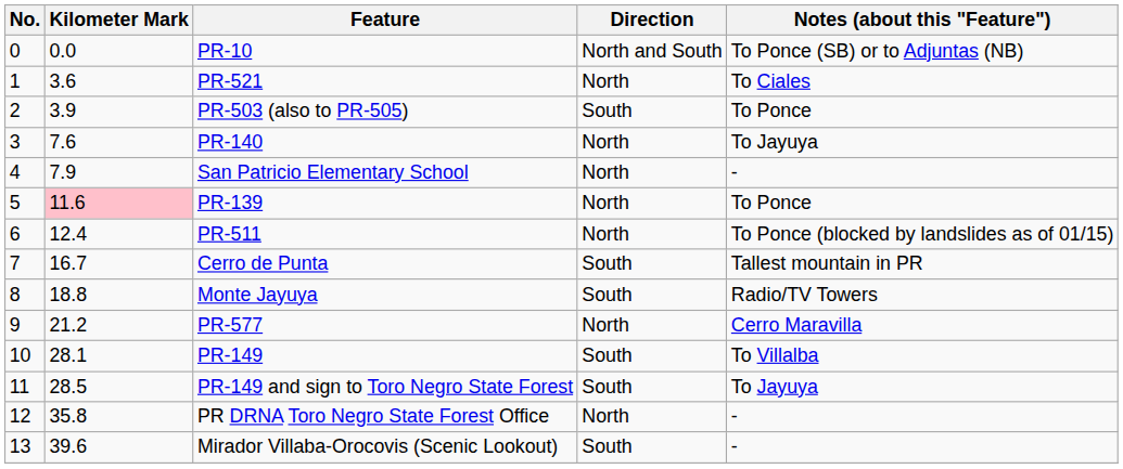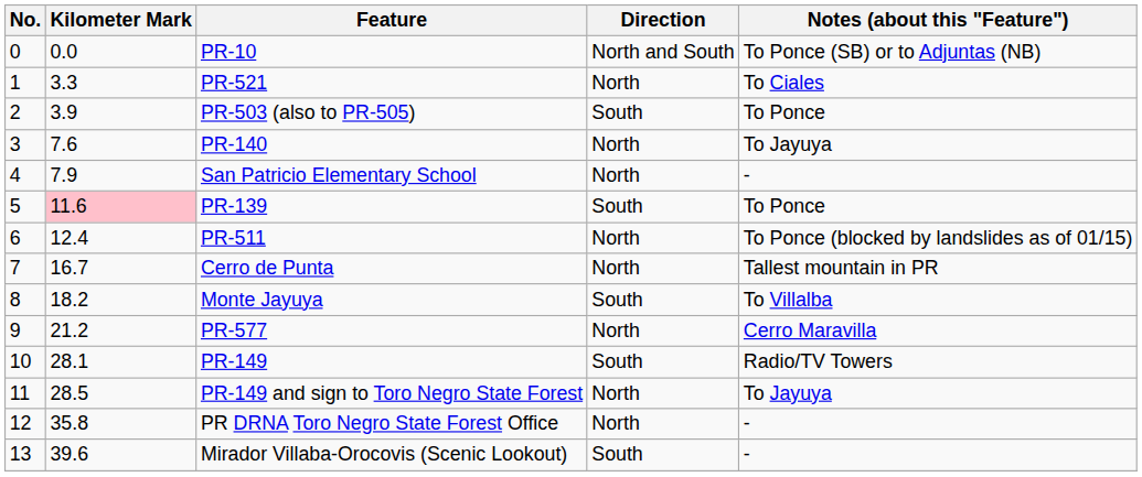PR-521 | Kilometer Mark: 3.6 -> 3.3
PR-139 | Direction: North -> South
Cerro de Punta | Direction: South -> North
Monte Jayuya | Kilometer Mark: 18.8 -> 18.2
Monte Jayuya | Notes (about this "Feature"): Radio/TV Towers -> To Villalba
PR-149 | Notes (about this "Feature"): To Villalba -> Radio/TV Towers
PR-149 and sign to Toro Negro State Forest | Direction: South -> North
